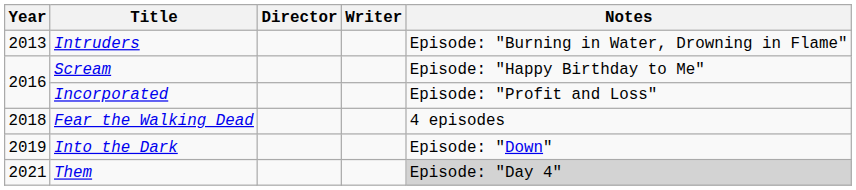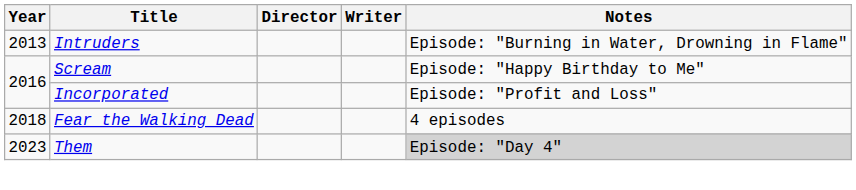- row: 2019 | Into the Dark | Episode: "Down"
Them | Year: 2021 -> 2023
